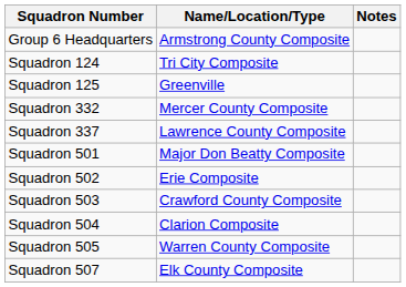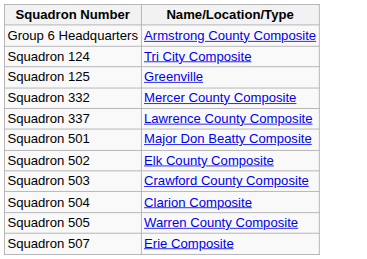- column: Notes
Squadron 502 | Name/Location/Type: Erie Composite -> Elk County Composite
Squadron 507 | Name/Location/Type: Elk County Composite -> Erie Composite
